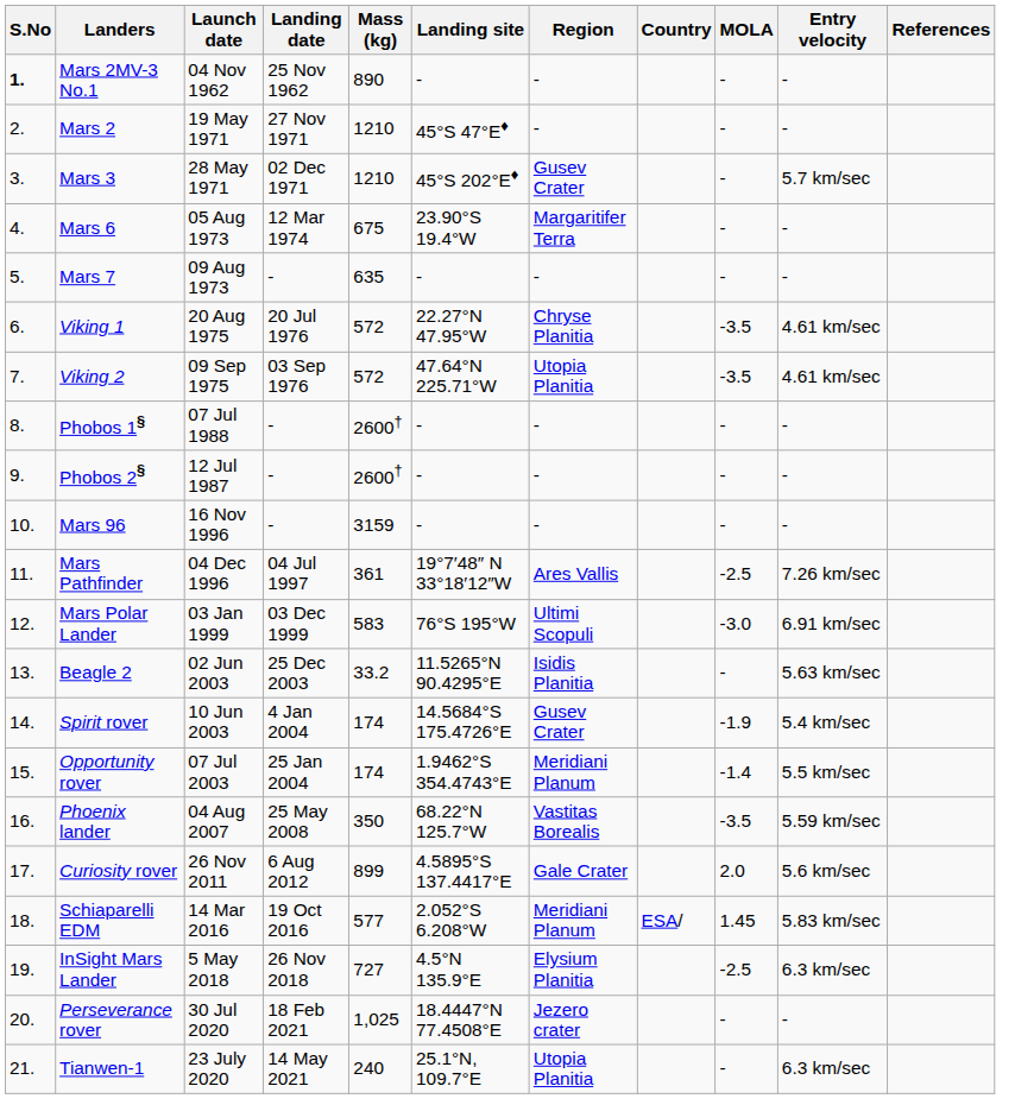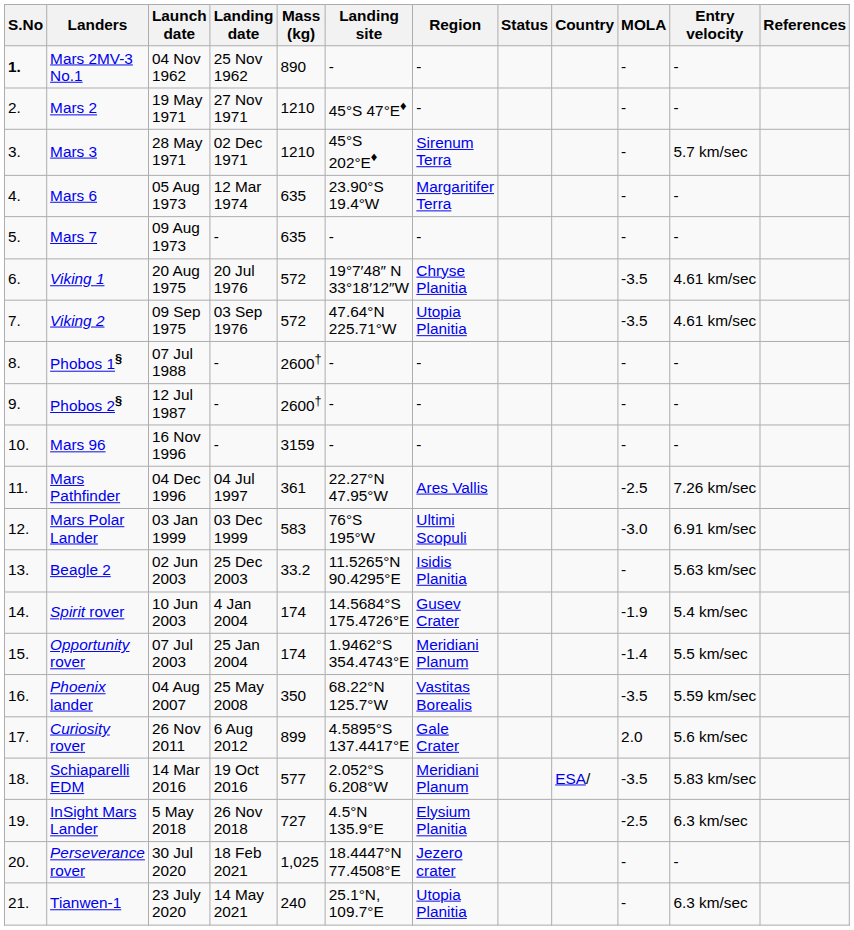+ column: Status
Mars 3 | Region: Gusev Crater -> Sirenum Terra
Mars 6 | Mass (kg): 675 -> 635
Viking 1 | Landing site: 22.27°N 47.95°W -> 19°7′48″ N 33°18′12″W
Mars Pathfinder | Landing site: 19°7′48″ N 33°18′12″W -> 22.27°N 47.95°W
Schiaparelli EDM | MOLA: 1.45 -> -3.5
